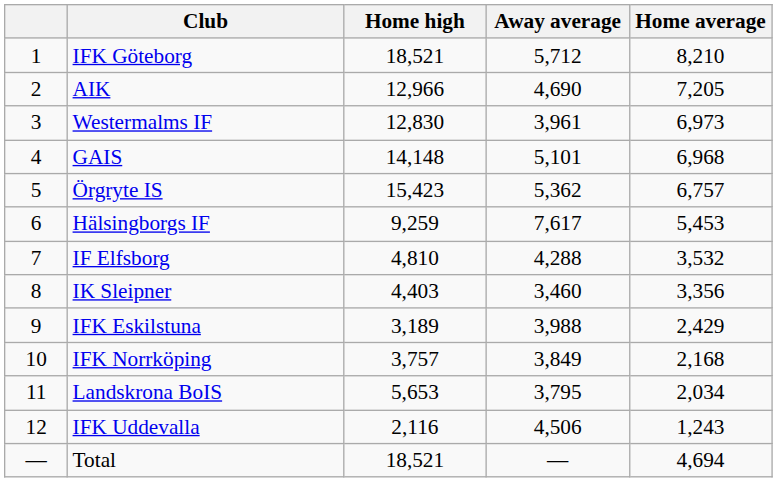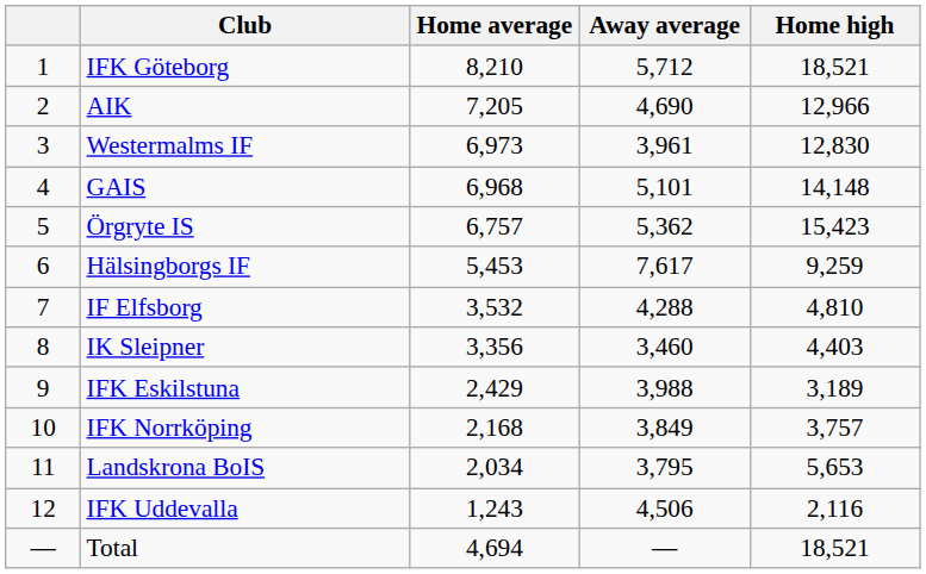columns swapped: Home average <-> Home high
